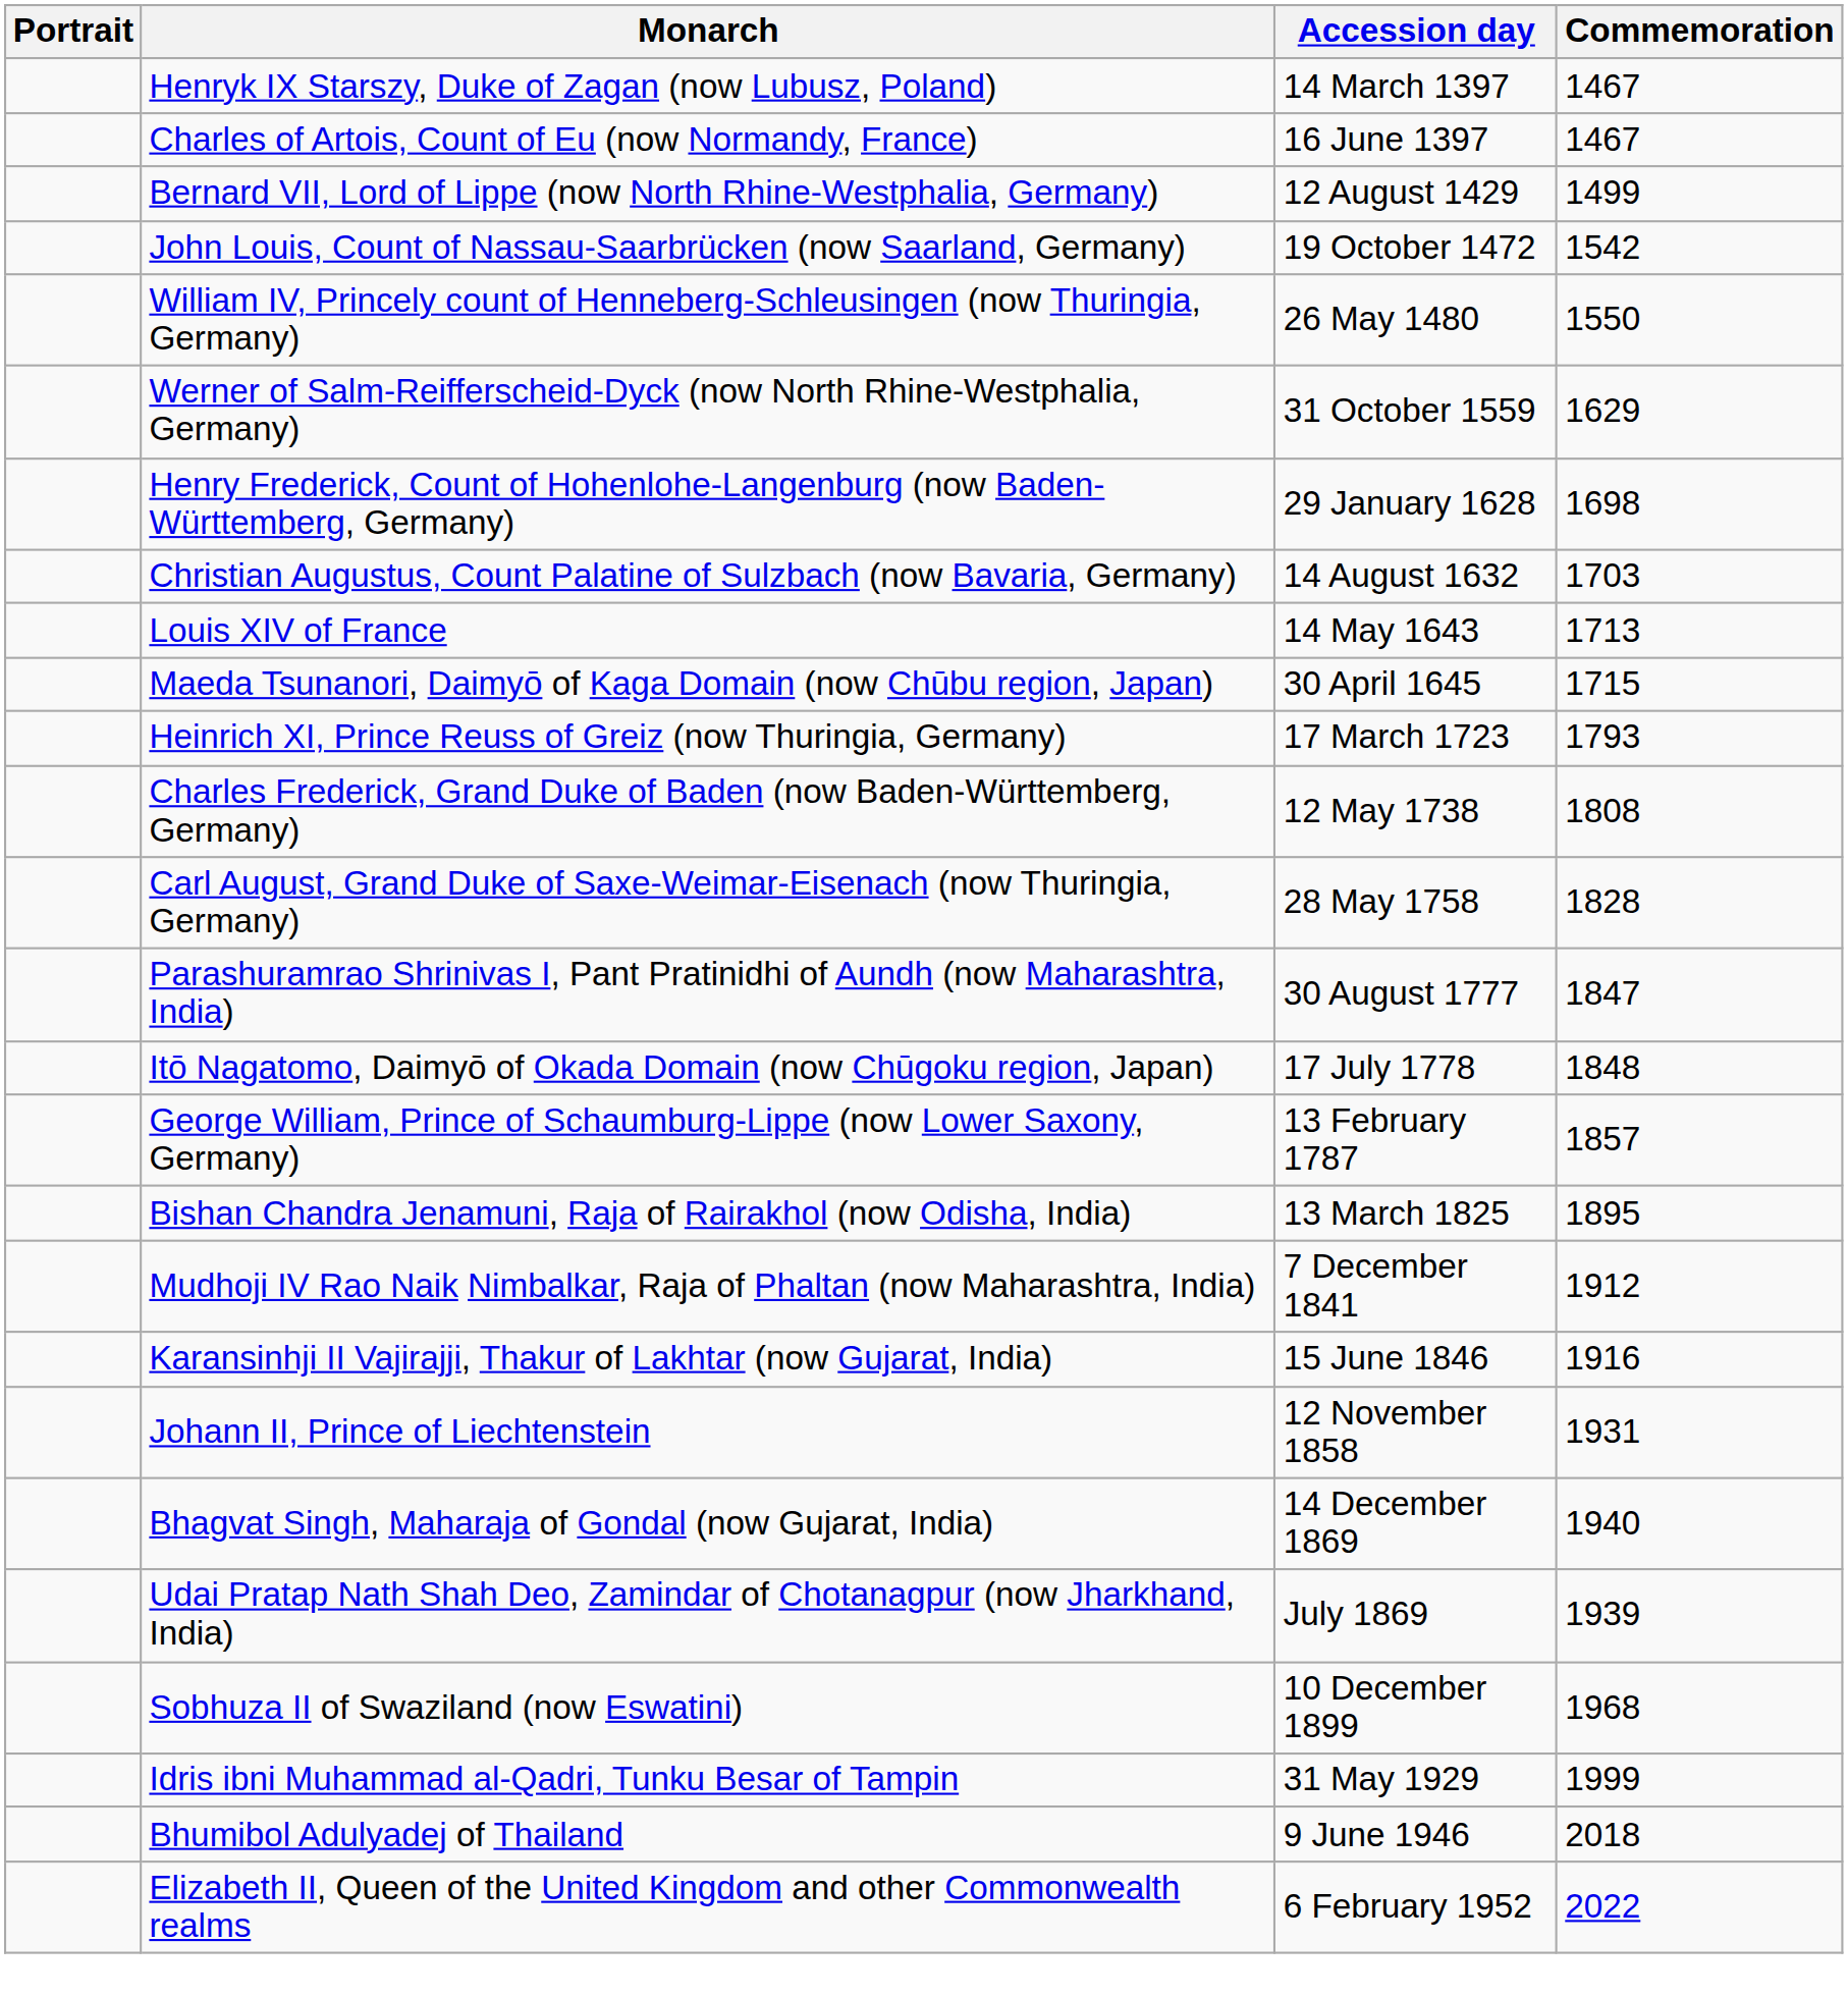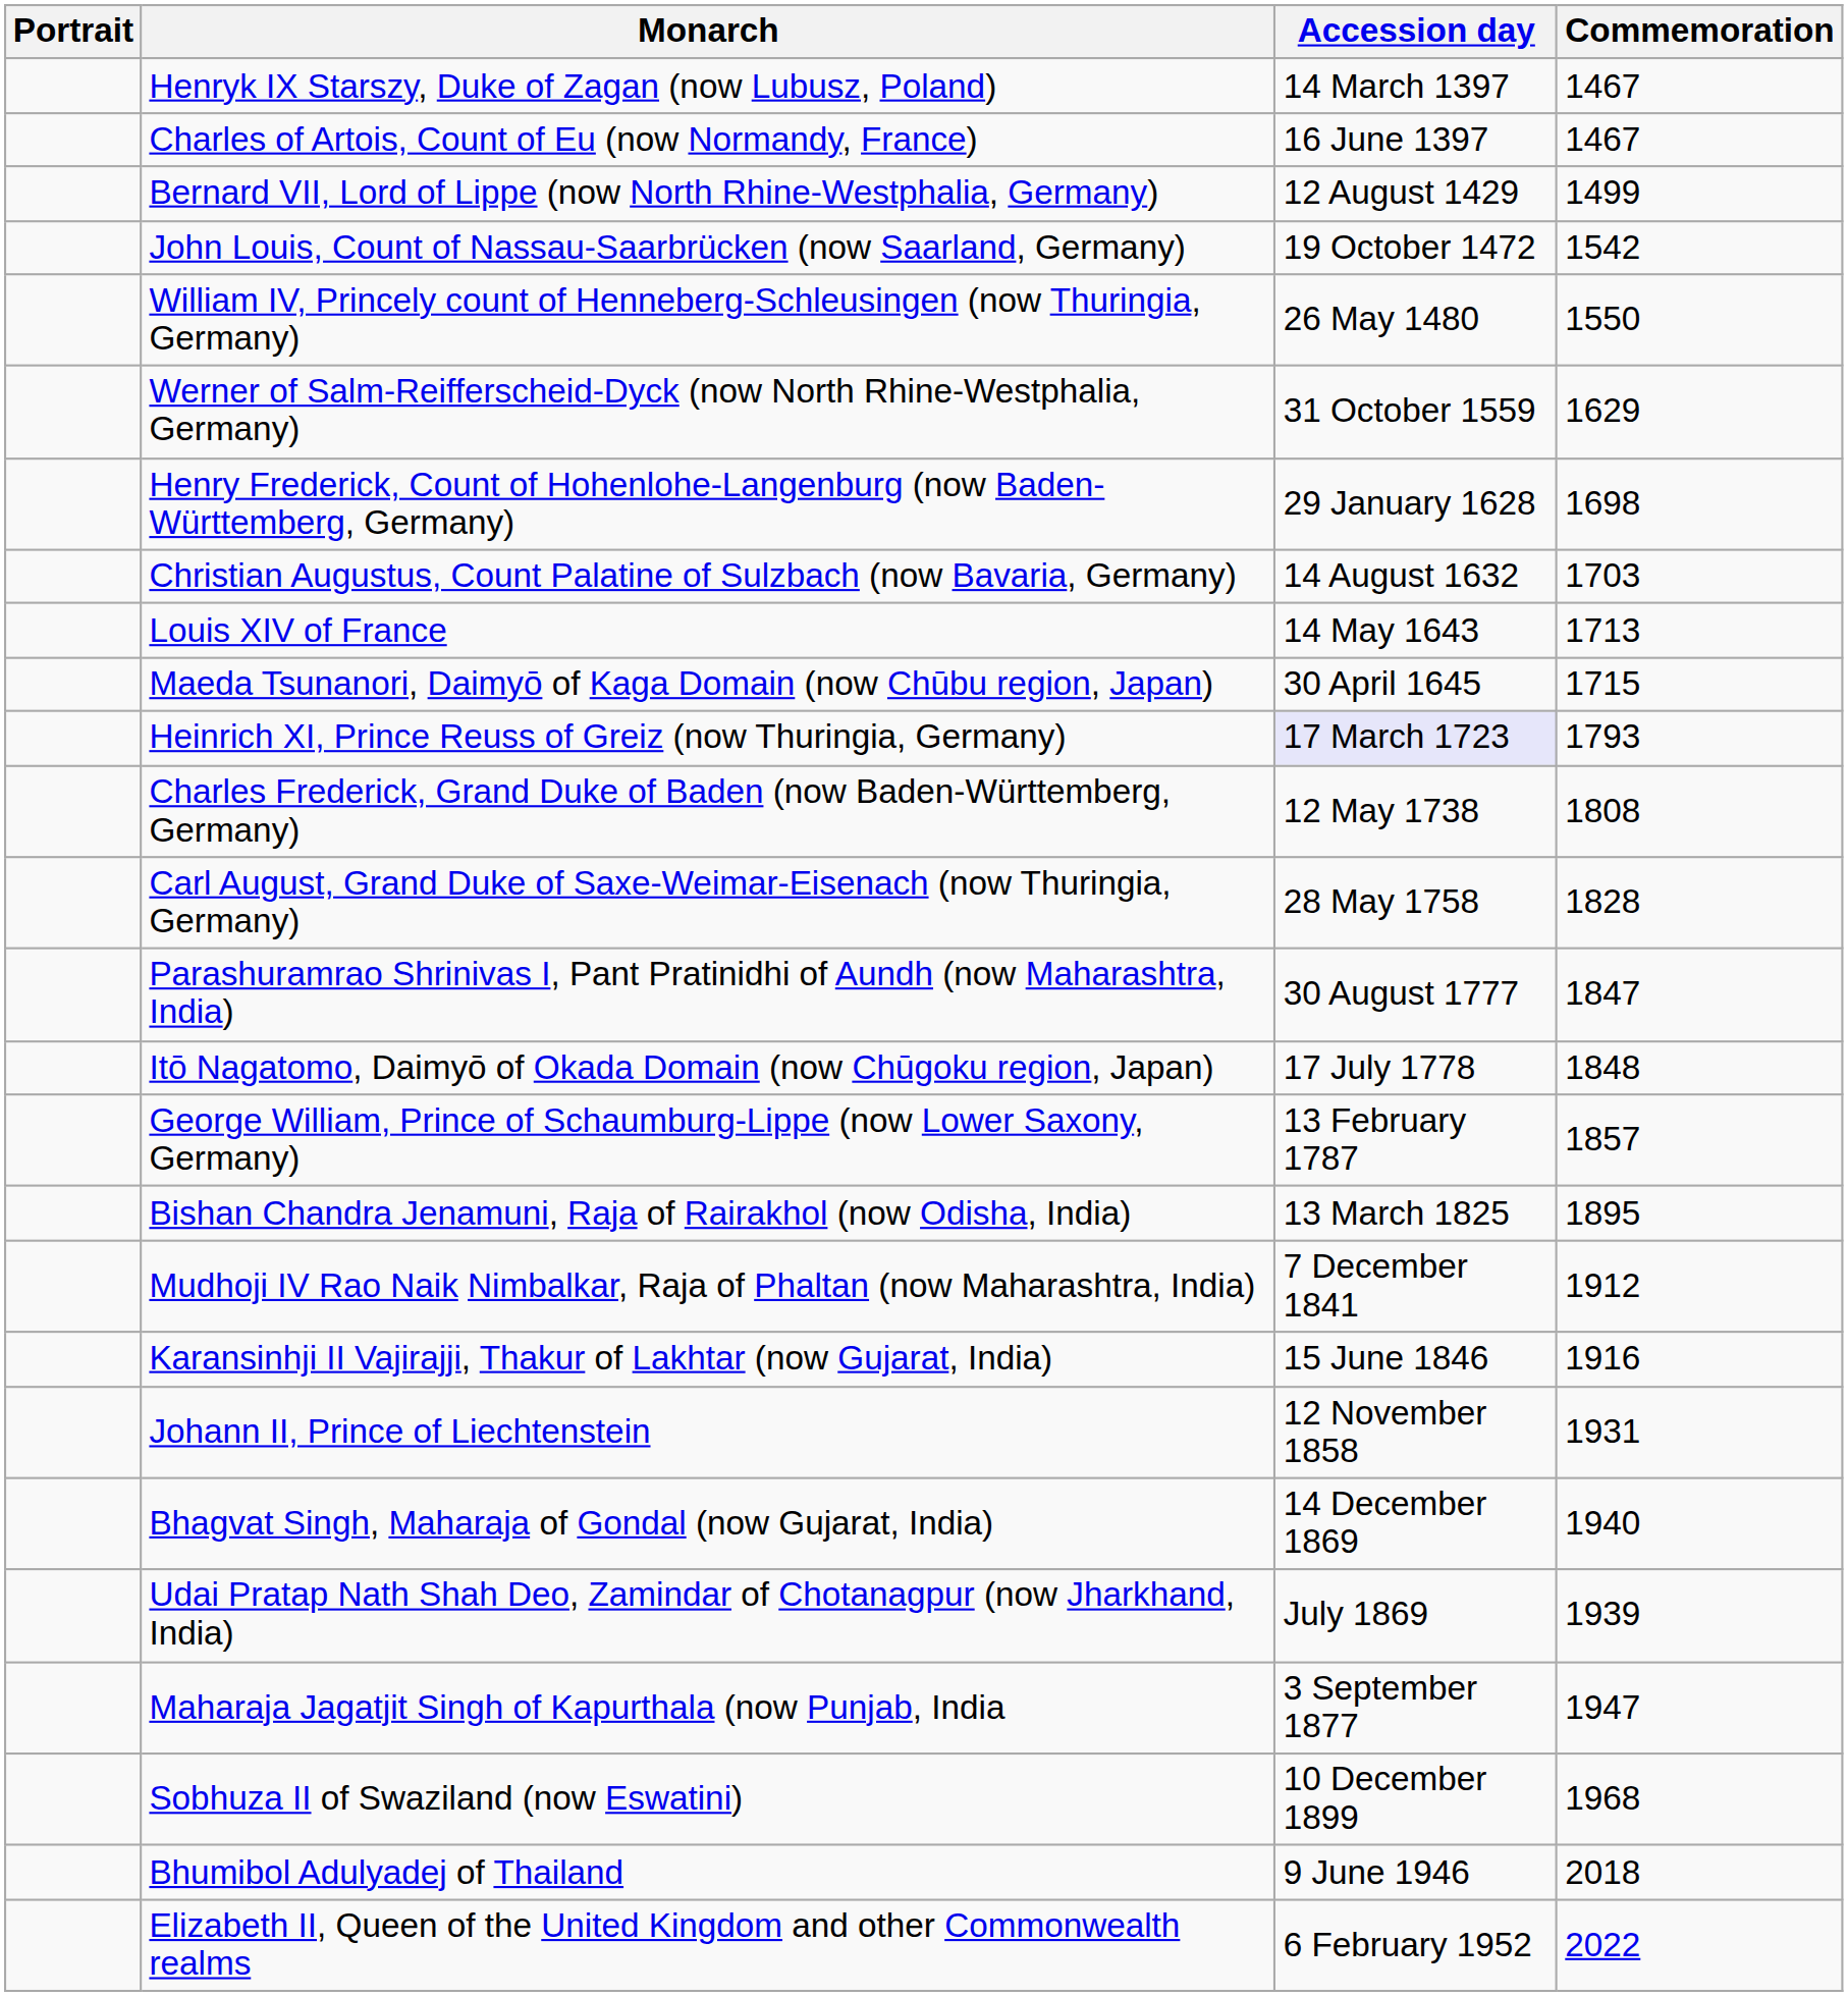Heinrich XI, Prince Reuss of Greiz (now Thuringia, Germany) | Accession day: no background -> lavender background
+ row: Maharaja Jagatjit Singh of Kapurthala (now Punjab, India | 3 September 1877 | 1947
- row: Idris ibni Muhammad al-Qadri, Tunku Besar of Tampin | 31 May 1929 | 1999
